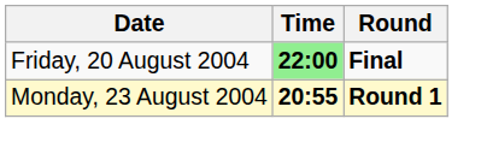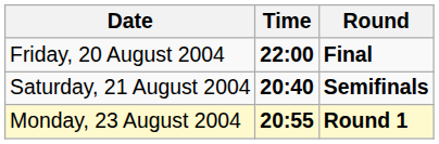Friday, 20 August 2004 | Time: lightgreen background -> no background
+ row: Saturday, 21 August 2004 | 20:40 | Semifinals
